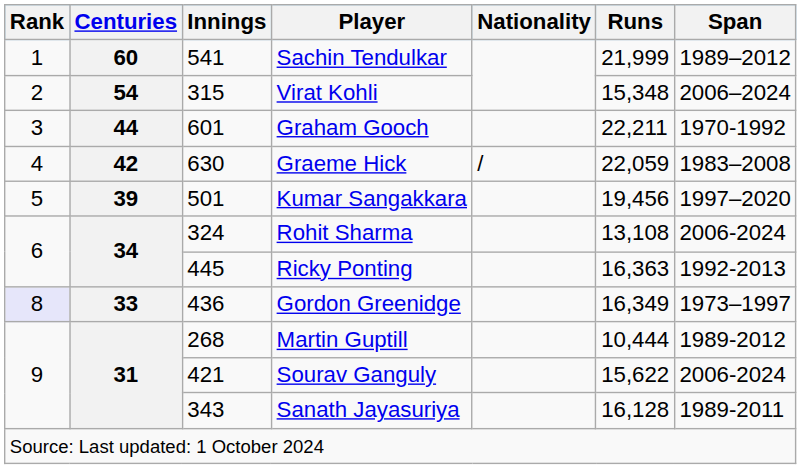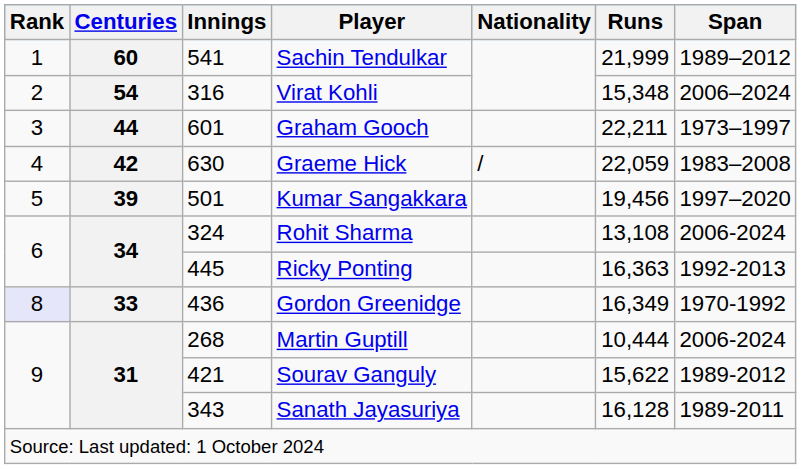Virat Kohli | Innings: 315 -> 316
Graham Gooch | Span: 1970-1992 -> 1973–1997
Gordon Greenidge | Span: 1973–1997 -> 1970-1992
Martin Guptill | Span: 1989-2012 -> 2006-2024
Sourav Ganguly | Span: 2006-2024 -> 1989-2012
